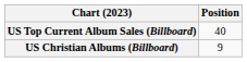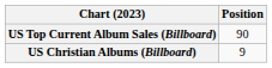US Top Current Album Sales (Billboard) | Position: 40 -> 90
